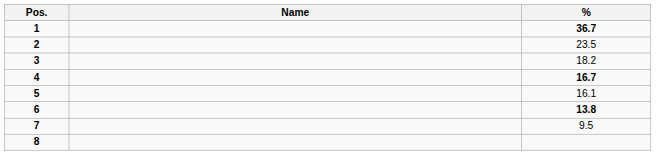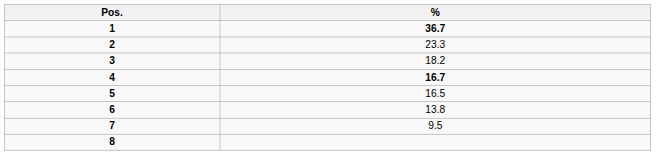- column: Name
2 | %: 23.5 -> 23.3
5 | %: 16.1 -> 16.5
6 | %: bold -> normal
